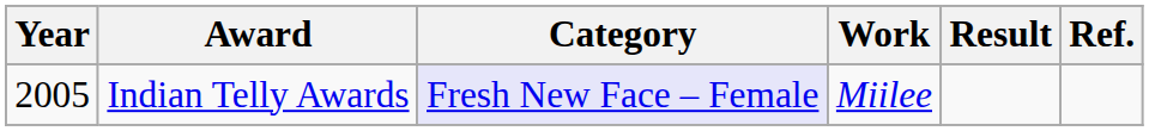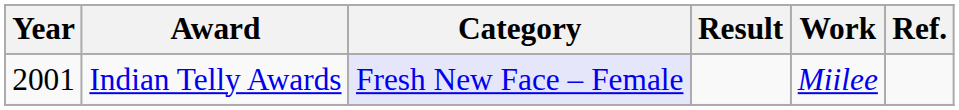columns swapped: Work <-> Result
Indian Telly Awards | Year: 2005 -> 2001
